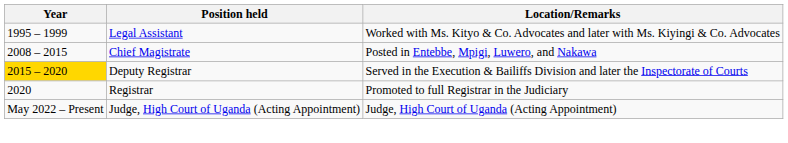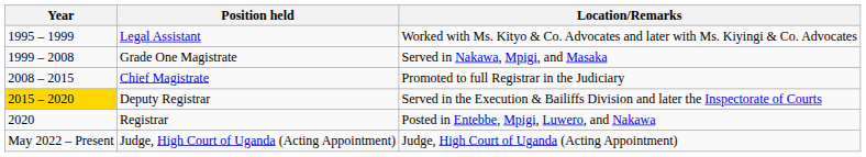+ row: 1999 – 2008 | Grade One Magistrate | Served in Nakawa, Mpigi, and Masaka
Chief Magistrate | Location/Remarks: Posted in Entebbe, Mpigi, Luwero, and Nakawa -> Promoted to full Registrar in the Judiciary
Registrar | Location/Remarks: Promoted to full Registrar in the Judiciary -> Posted in Entebbe, Mpigi, Luwero, and Nakawa
